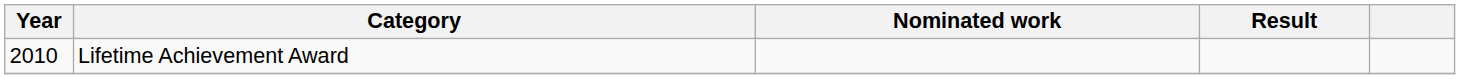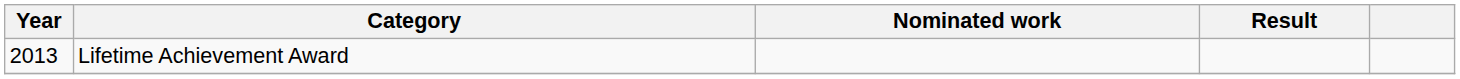Lifetime Achievement Award | Year: 2010 -> 2013
